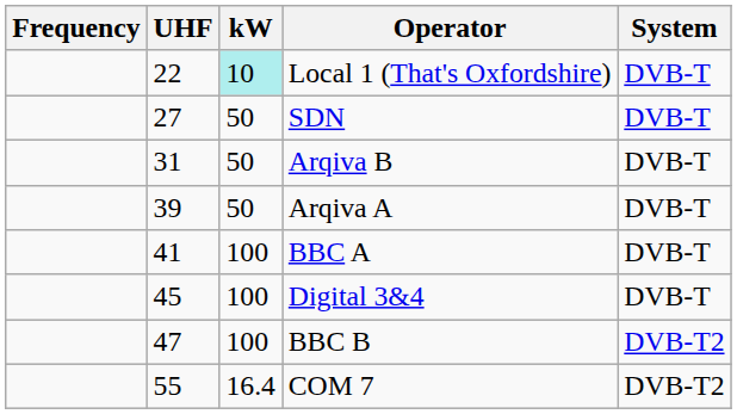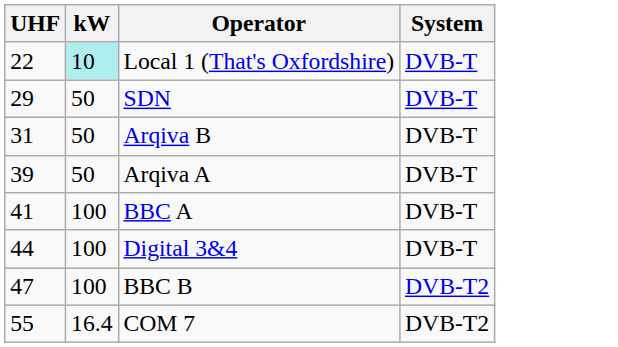- column: Frequency
SDN | UHF: 27 -> 29
Digital 3&4 | UHF: 45 -> 44
